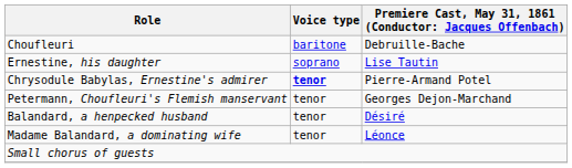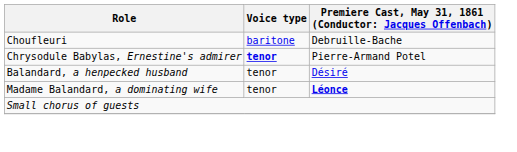- row: Ernestine, his daughter | soprano | Lise Tautin
- row: Petermann, Choufleuri's Flemish manservant | tenor | Georges Dejon-Marchand
Madame Balandard, a dominating wife | column 3: normal -> bold
